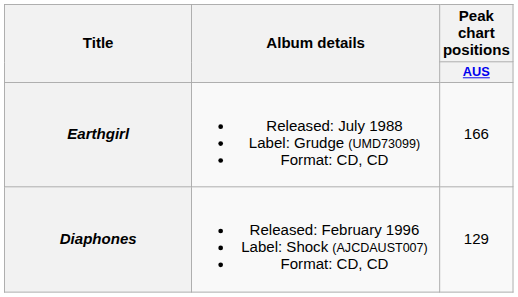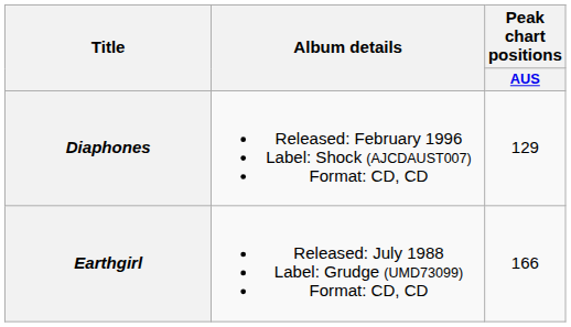rows swapped: Diaphones <-> Earthgirl
